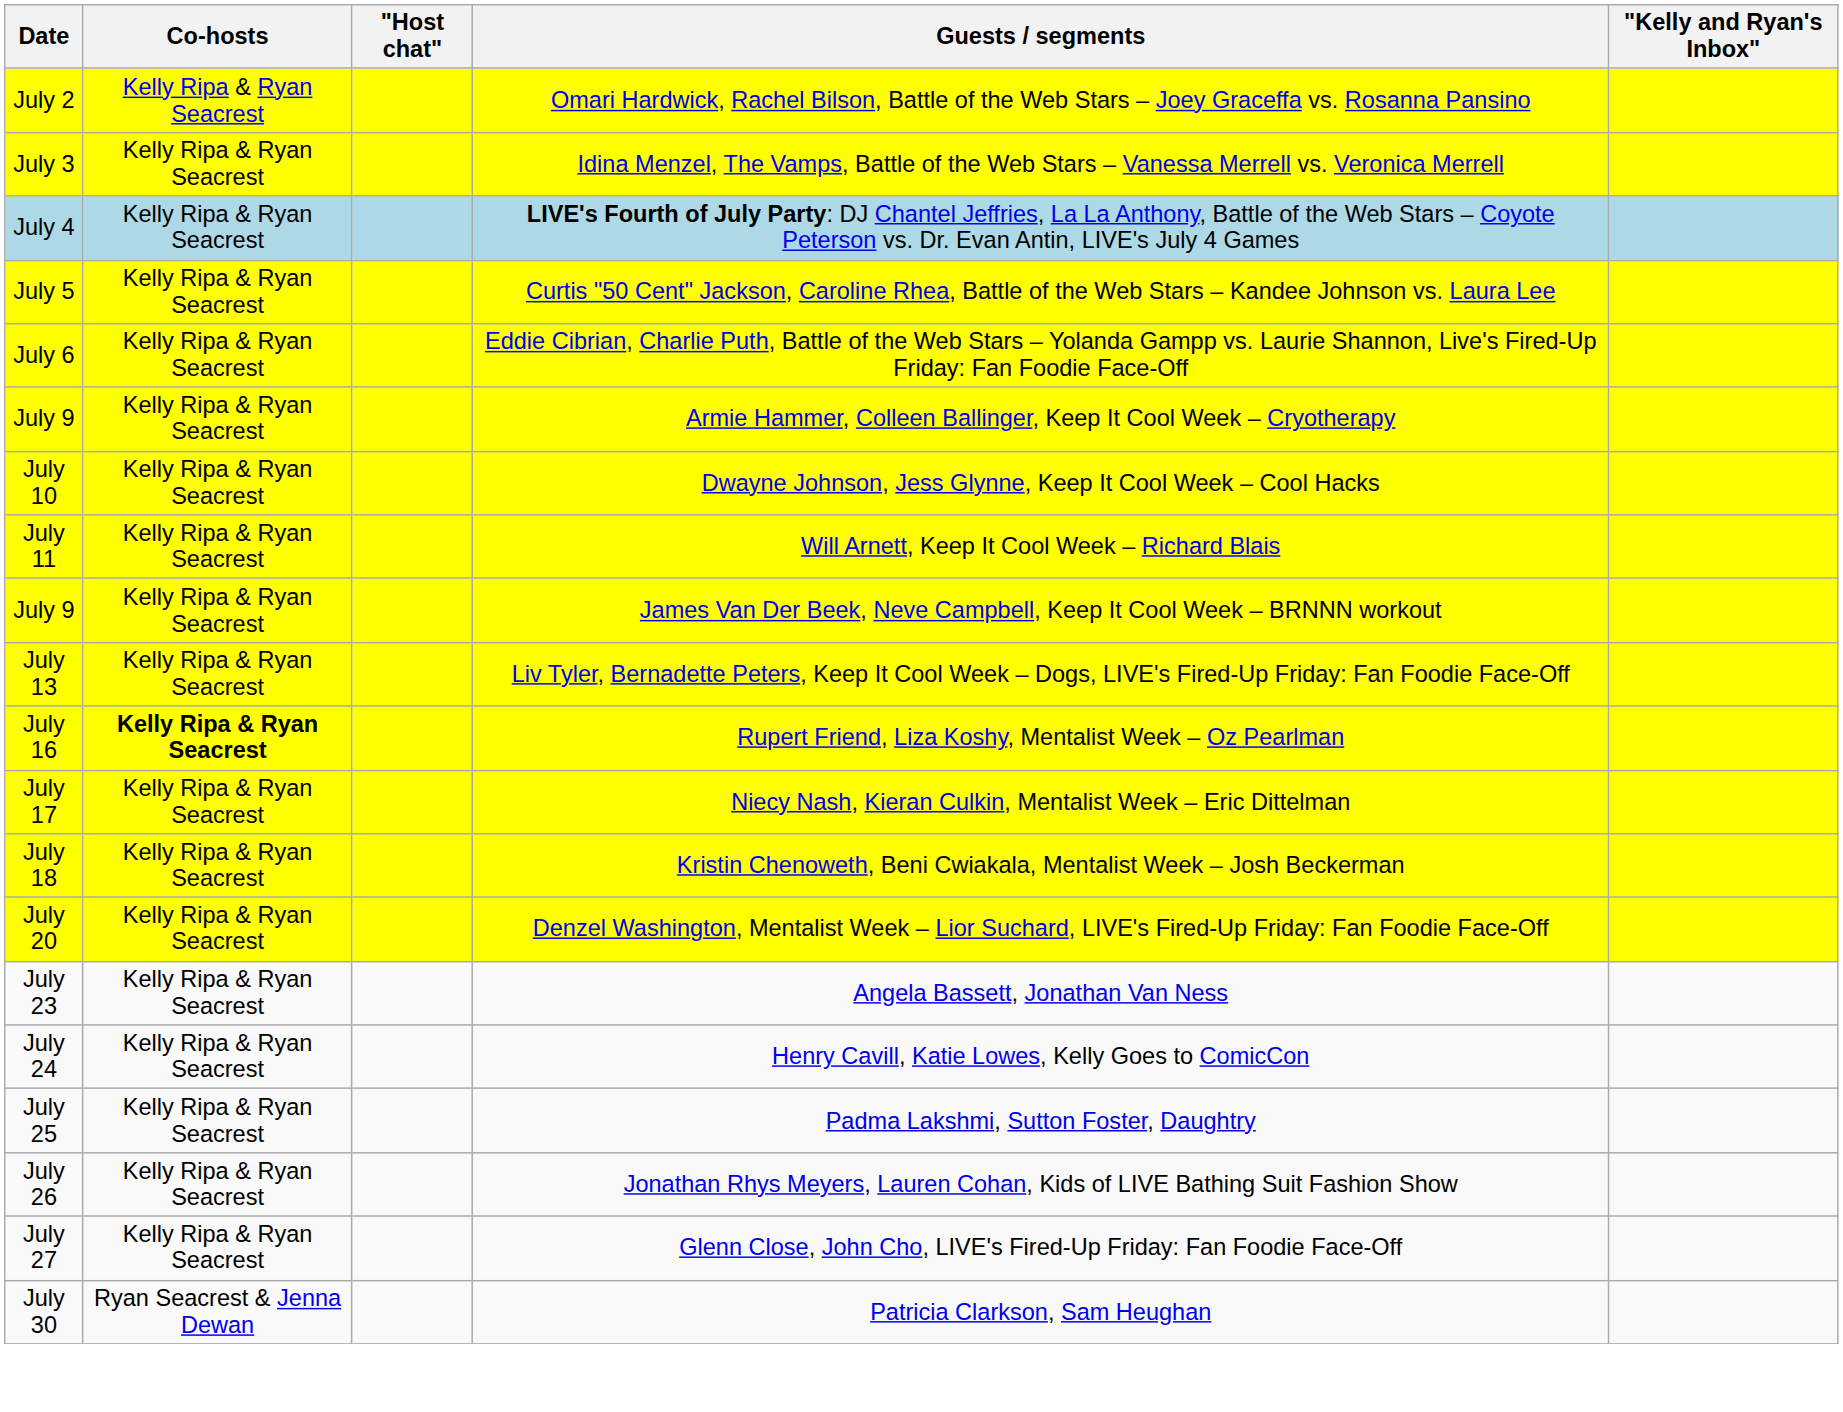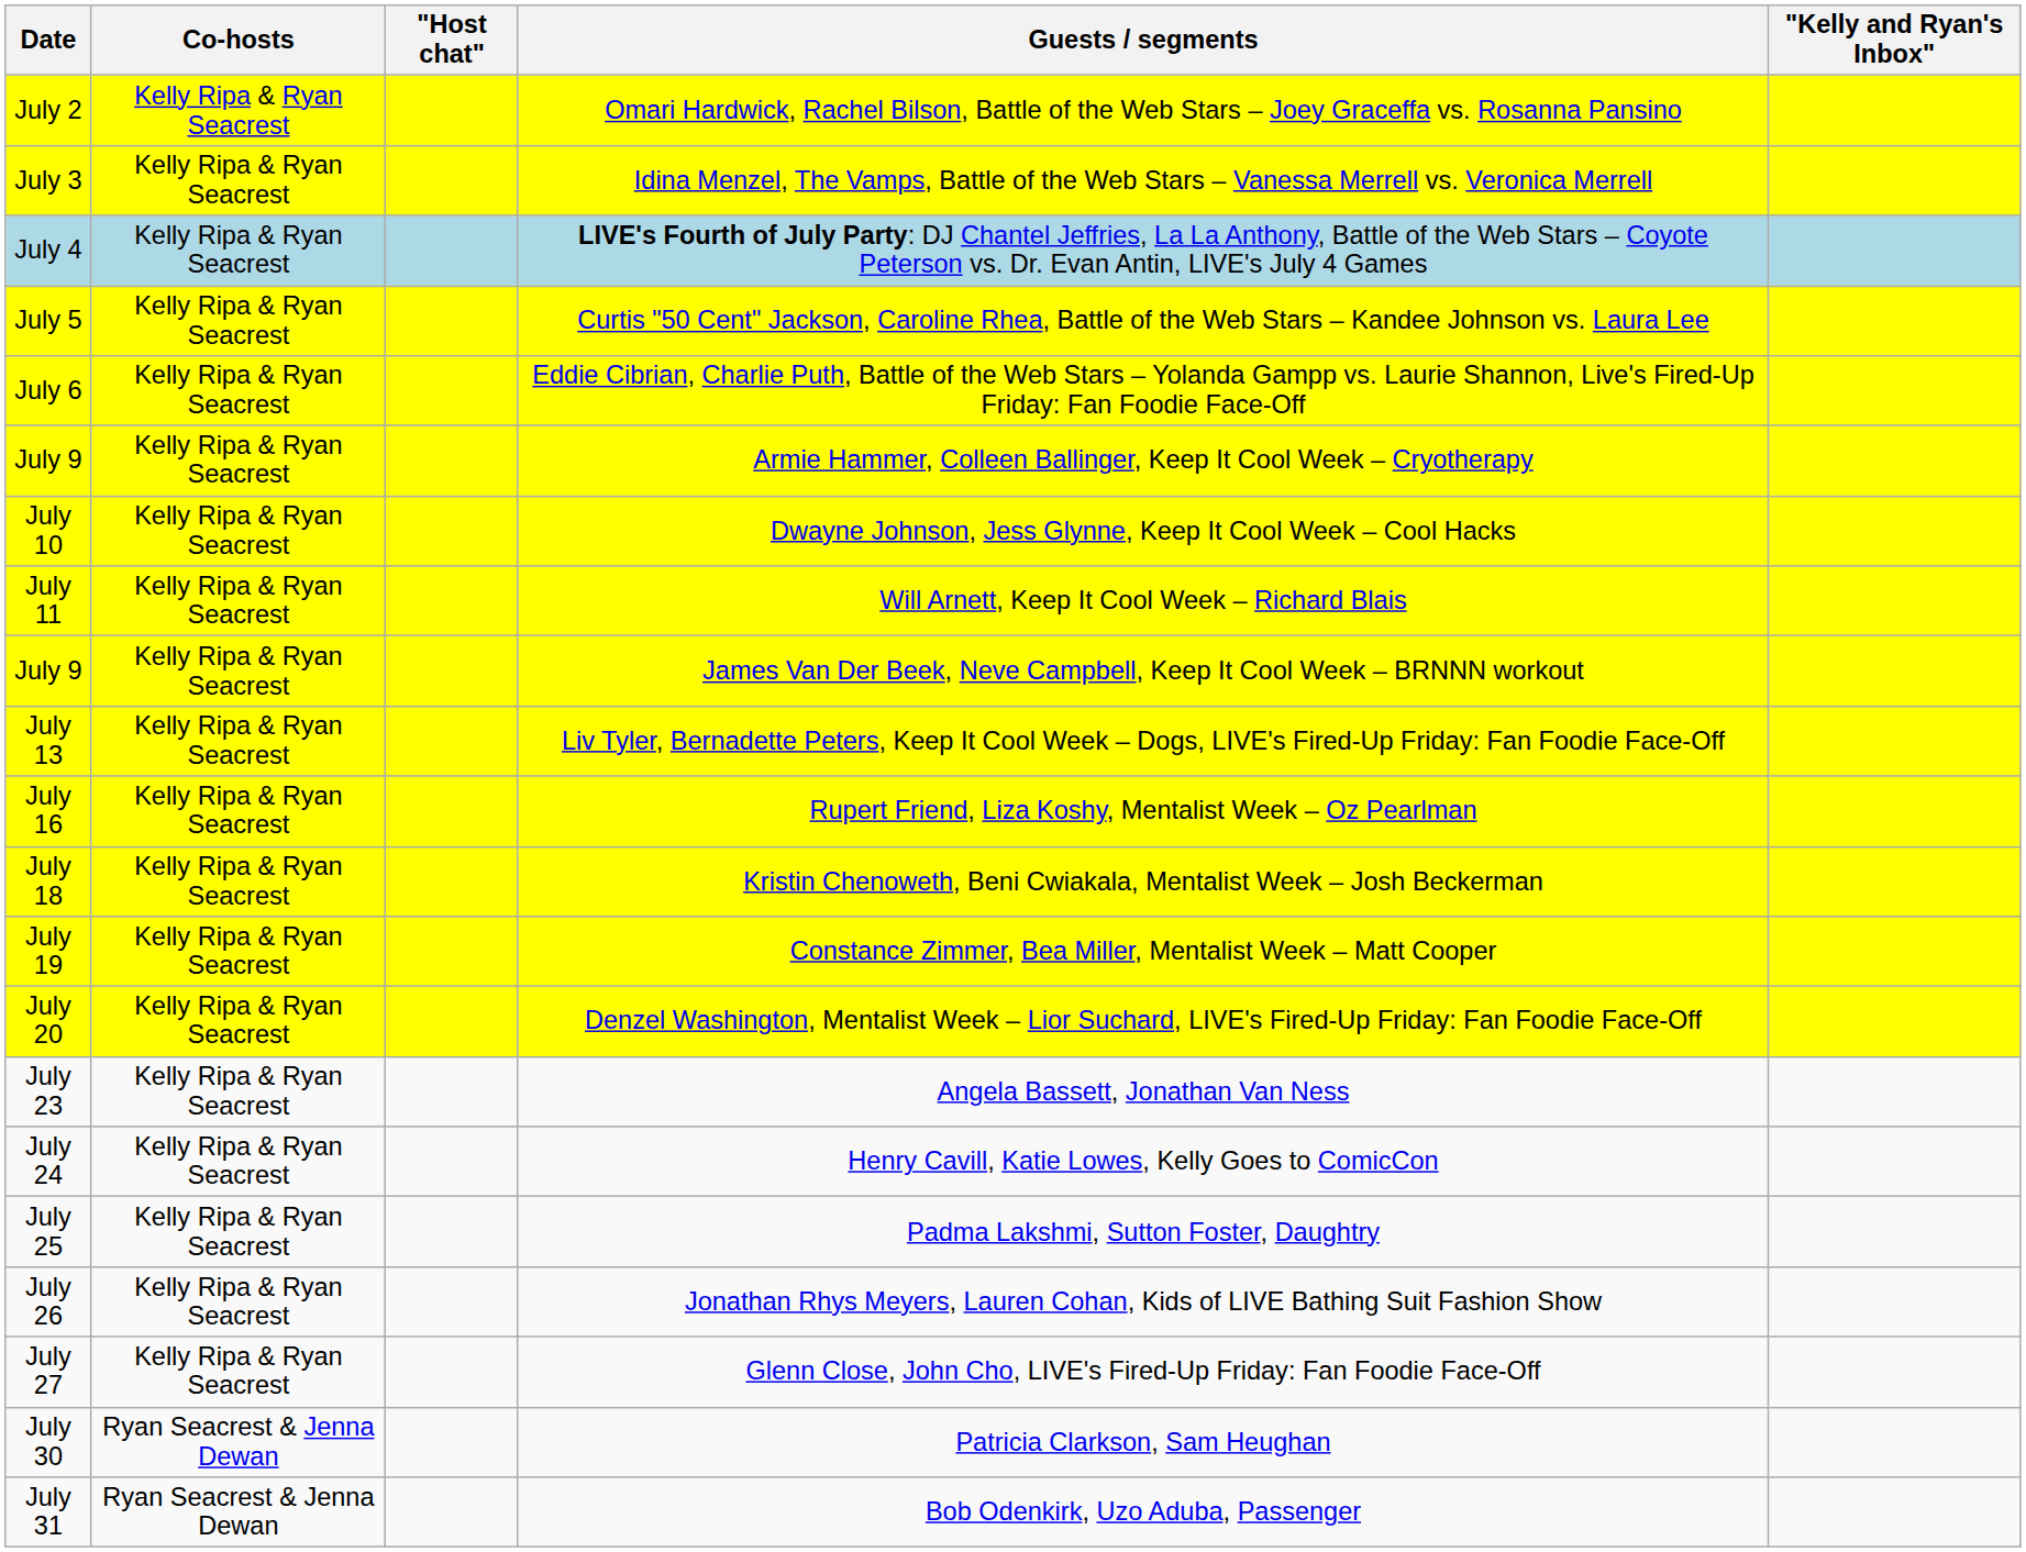Rupert Friend, Liza Koshy, Mentalist Week – Oz Pearlman | Co-hosts: bold -> normal
- row: July 17 | Kelly Ripa & Ryan Seacrest | Niecy Nash, Kieran Culkin, Mentalist Week – Eric Dittelman
+ row: July 19 | Kelly Ripa & Ryan Seacrest | Constance Zimmer, Bea Miller, Mentalist Week – Matt Cooper
+ row: July 31 | Ryan Seacrest & Jenna Dewan | Bob Odenkirk, Uzo Aduba, Passenger
